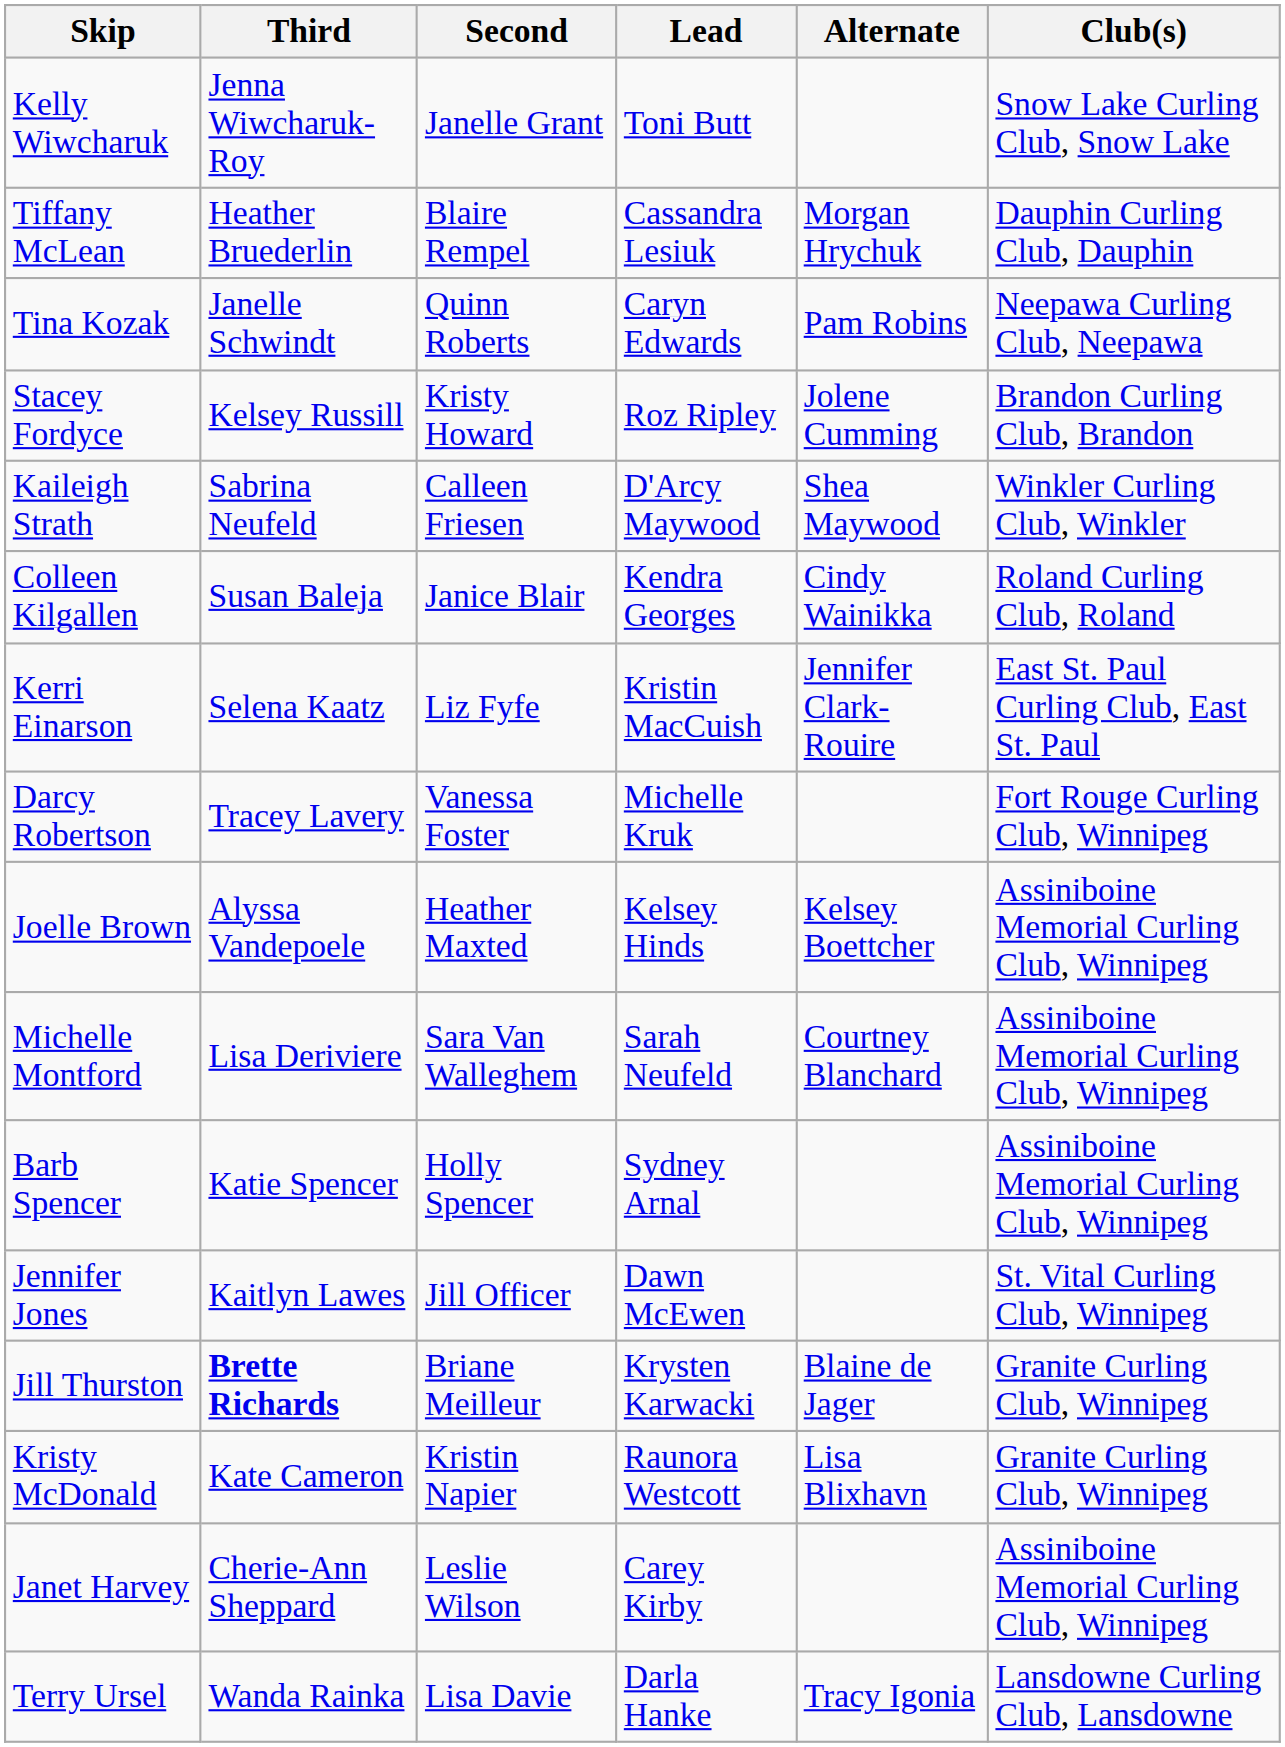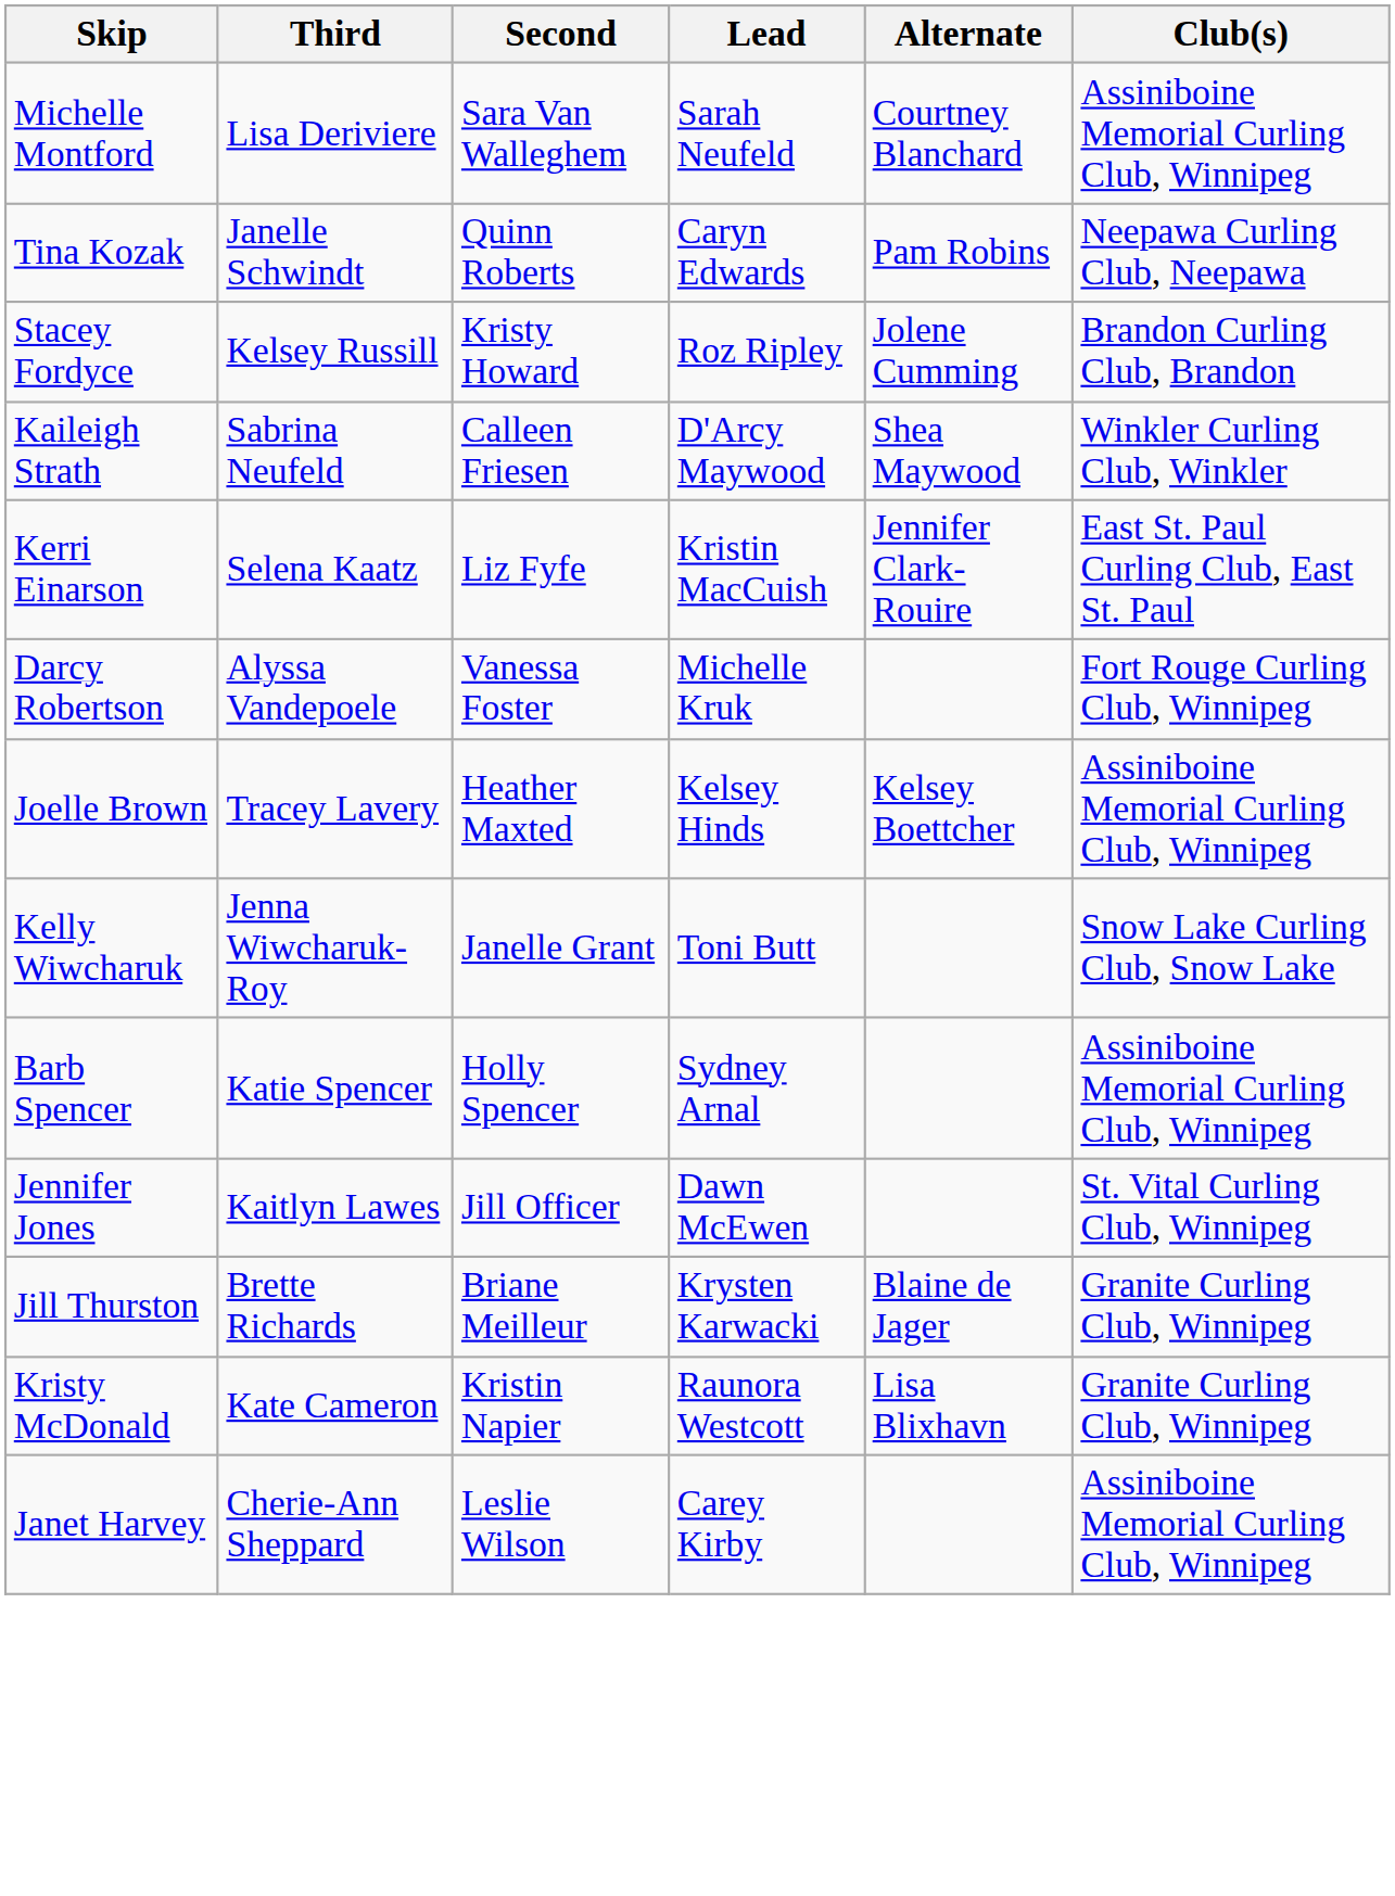rows swapped: Kelly Wiwcharuk <-> Michelle Montford
- row: Tiffany McLean | Heather Bruederlin | Blaire Rempel | Cassandra Lesiuk | Morgan Hrychuk | Dauphin Curling Club, Dauphin
- row: Colleen Kilgallen | Susan Baleja | Janice Blair | Kendra Georges | Cindy Wainikka | Roland Curling Club, Roland
Darcy Robertson | Third: Tracey Lavery -> Alyssa Vandepoele
Joelle Brown | Third: Alyssa Vandepoele -> Tracey Lavery
Jill Thurston | Third: bold -> normal
- row: Terry Ursel | Wanda Rainka | Lisa Davie | Darla Hanke | Tracy Igonia | Lansdowne Curling Club, Lansdowne
